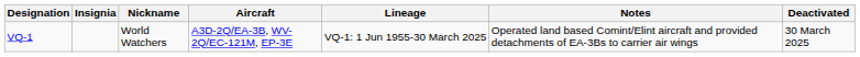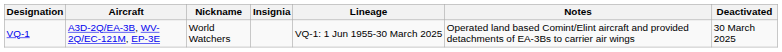columns swapped: Insignia <-> Aircraft
